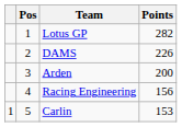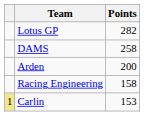- column: Pos | 1 | 2 | 3 | 4 | 5
DAMS | Points: 226 -> 258
Racing Engineering | Points: 156 -> 158
Carlin | column 1: no background -> khaki background
